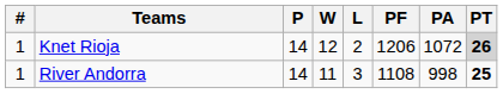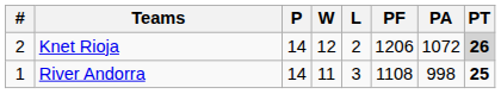Knet Rioja | #: 1 -> 2
